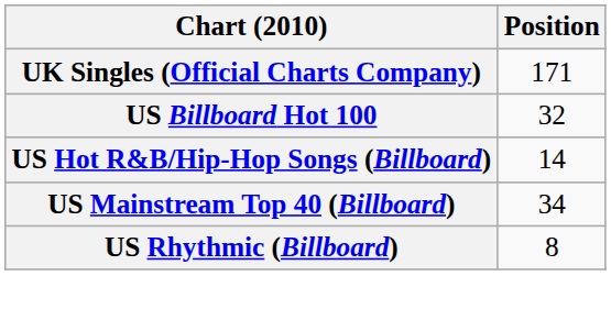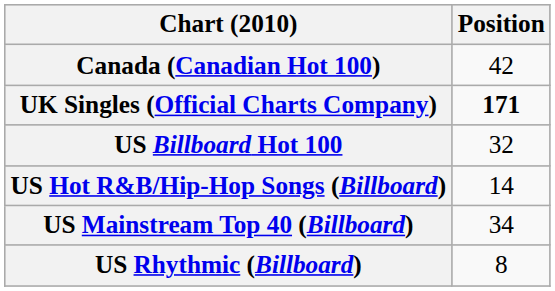+ row: Canada (Canadian Hot 100) | 42
UK Singles (Official Charts Company) | Position: normal -> bold
